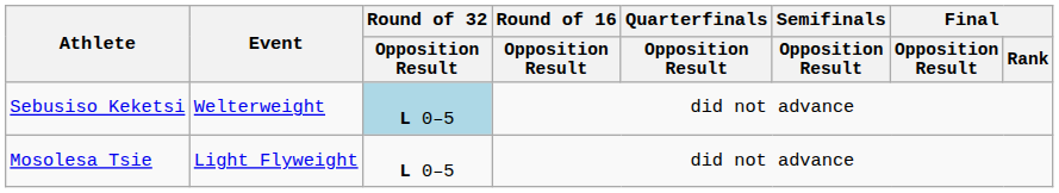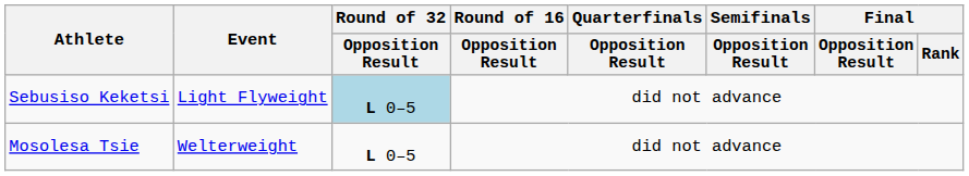Sebusiso Keketsi | Event: Welterweight -> Light Flyweight
Mosolesa Tsie | Event: Light Flyweight -> Welterweight
